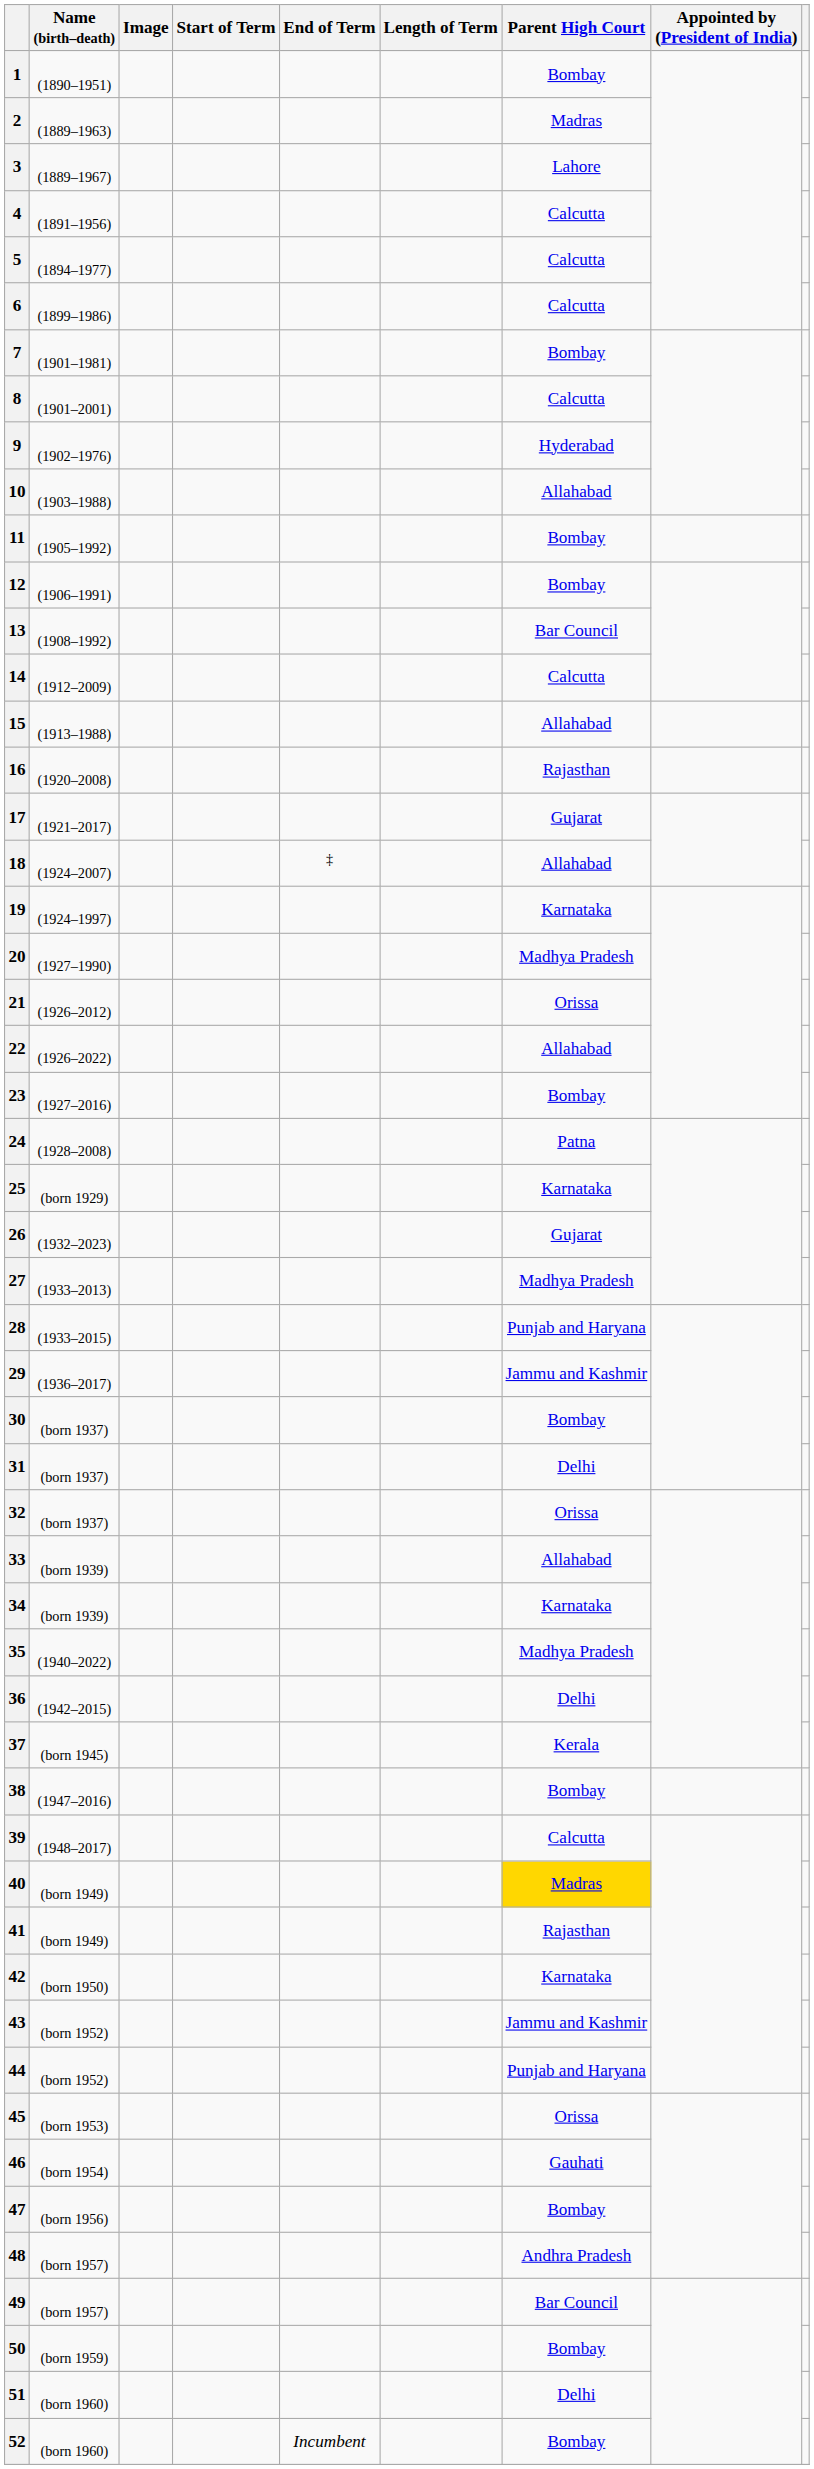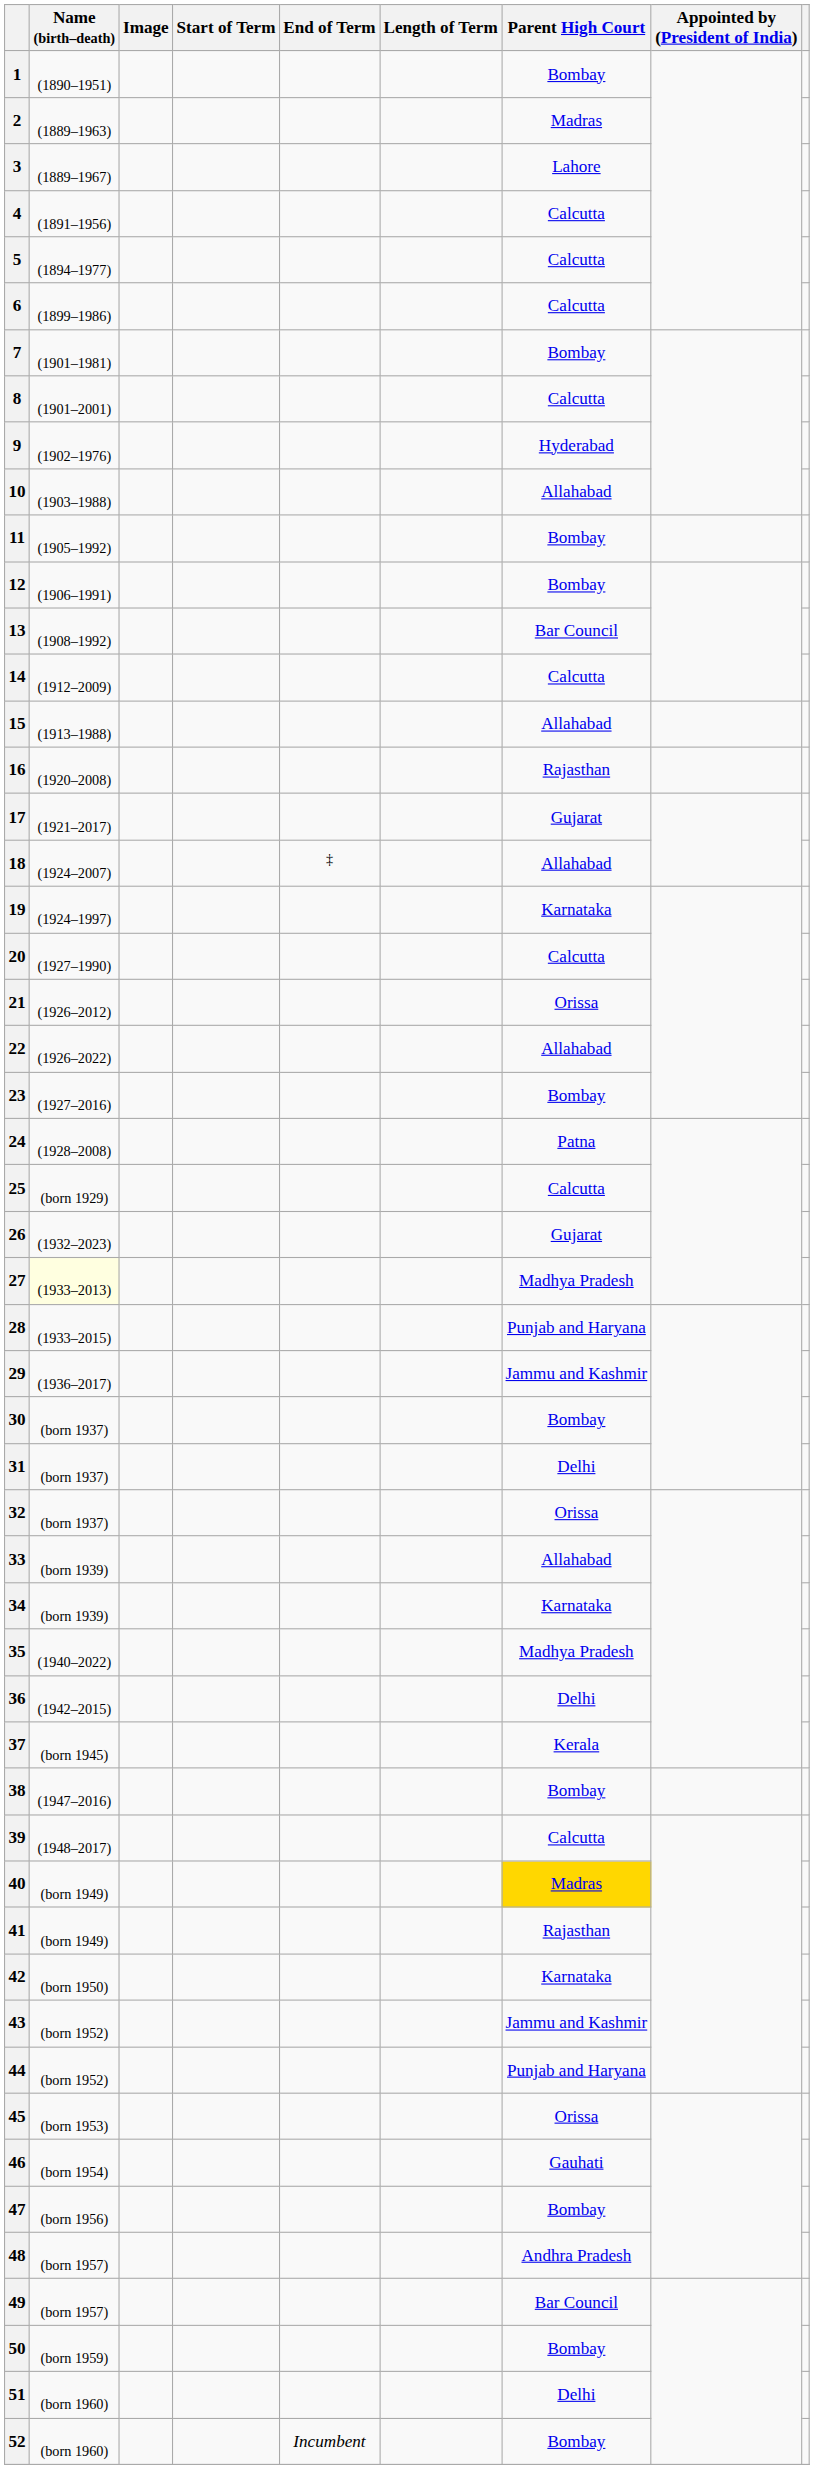20 | Parent High Court: Madhya Pradesh -> Calcutta
25 | Parent High Court: Karnataka -> Calcutta
27 | Name (birth–death): no background -> lightyellow background
